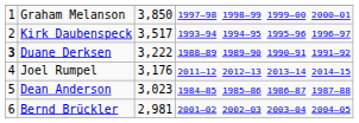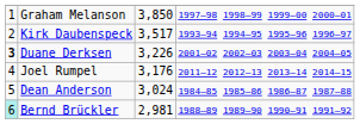Duane Derksen | column 3: 3,222 -> 3,226
Duane Derksen | column 4: 1988–89 1989–90 1990–91 1991–92 -> 2001–02 2002–03 2003–04 2004–05
Dean Anderson | column 3: 3,023 -> 3,024
Bernd Brückler | column 1: no background -> paleturquoise background
Bernd Brückler | column 4: 2001–02 2002–03 2003–04 2004–05 -> 1988–89 1989–90 1990–91 1991–92
